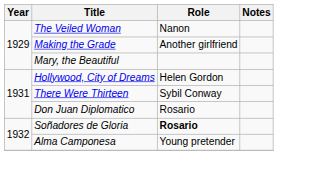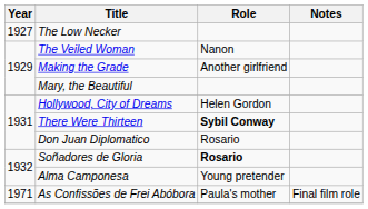+ row: 1927 | The Low Necker
There Were Thirteen | Role: normal -> bold
+ row: 1971 | As Confissões de Frei Abóbora | Paula's mother | Final film role
